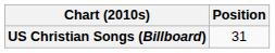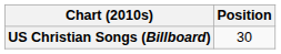US Christian Songs (Billboard) | Position: 31 -> 30
